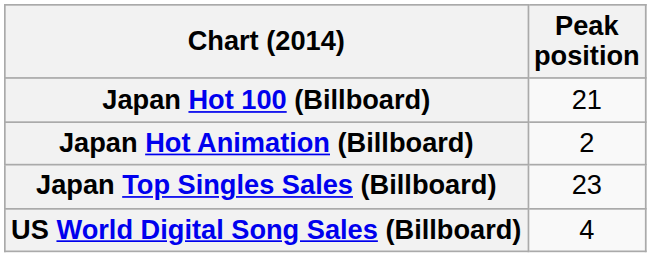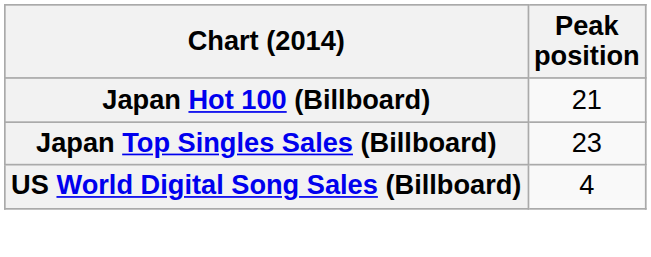- row: Japan Hot Animation (Billboard) | 2
